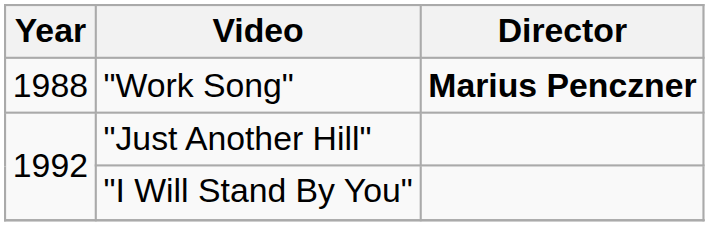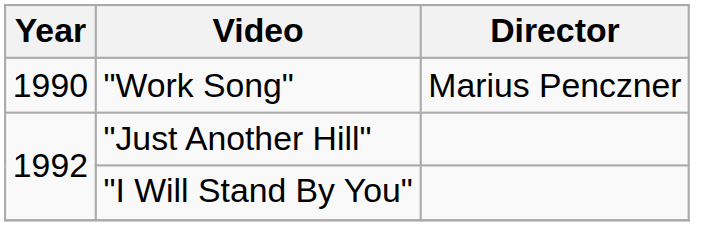"Work Song" | Year: 1988 -> 1990
"Work Song" | Director: bold -> normal
